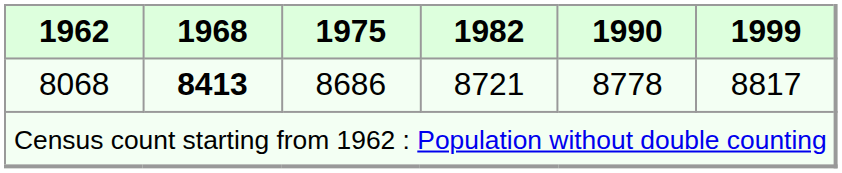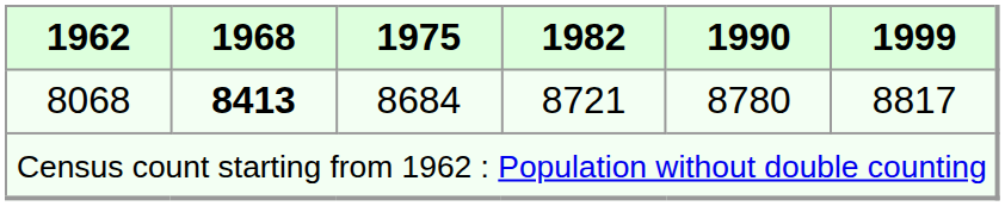8068 | 1975: 8686 -> 8684
8068 | 1990: 8778 -> 8780
